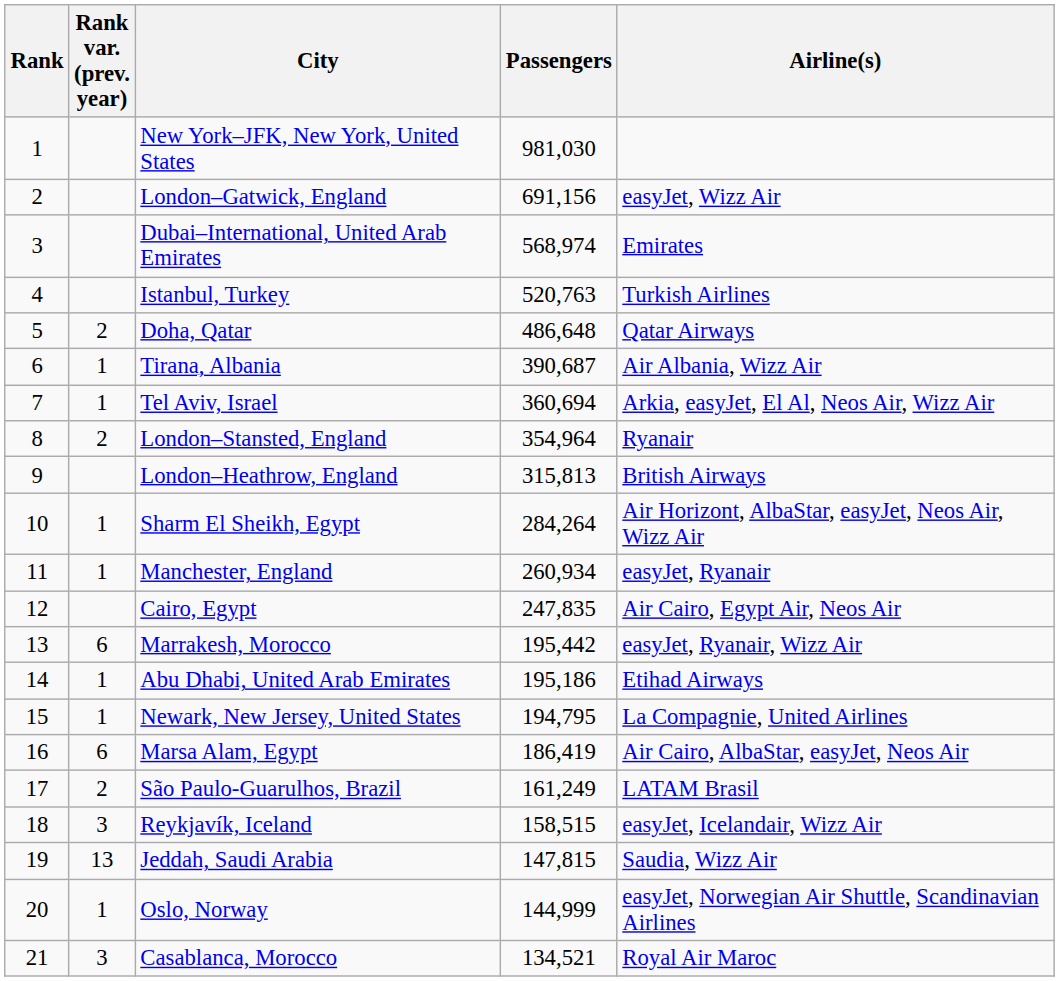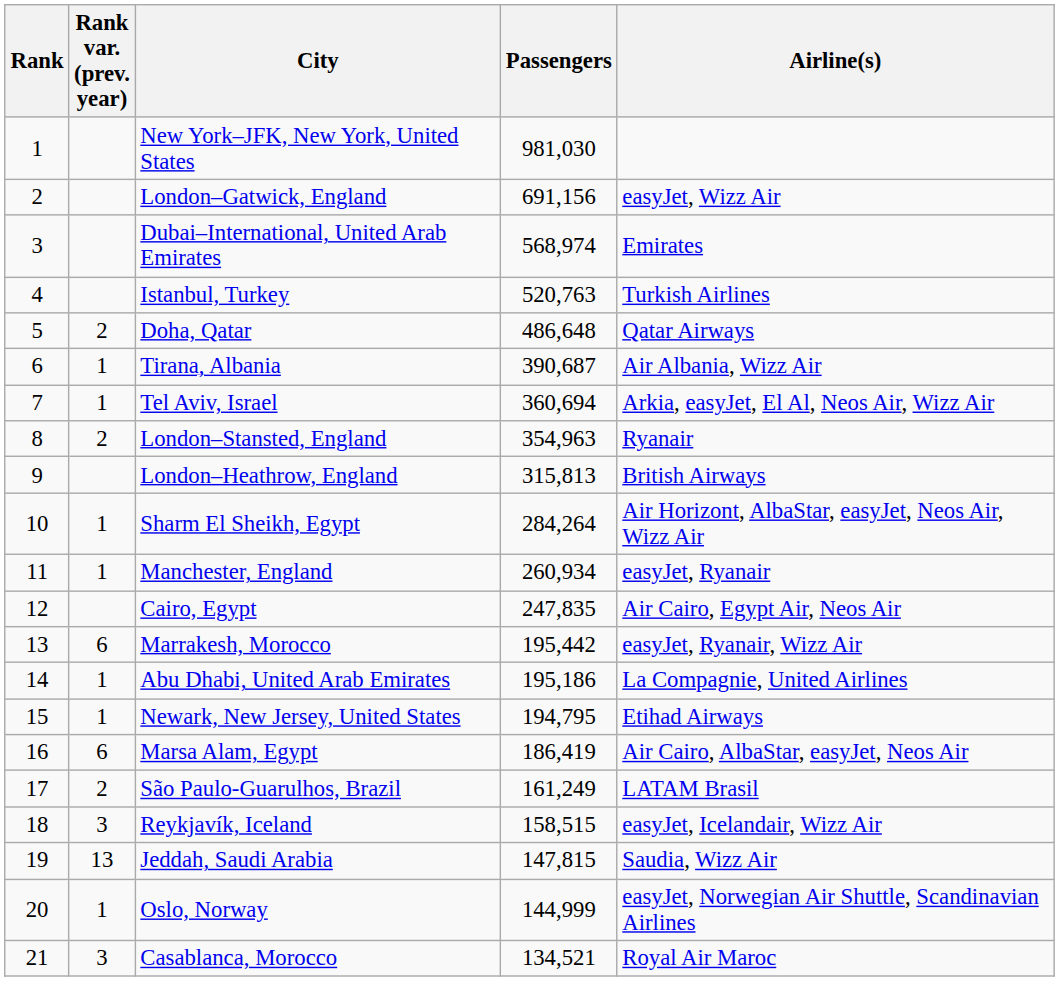London–Stansted, England | Passengers: 354,964 -> 354,963
Abu Dhabi, United Arab Emirates | Airline(s): Etihad Airways -> La Compagnie, United Airlines
Newark, New Jersey, United States | Airline(s): La Compagnie, United Airlines -> Etihad Airways
